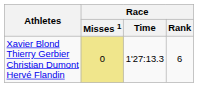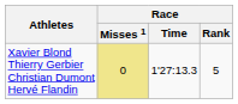Xavier Blond Thierry Gerbier Christian Dumont Hervé Flandin | Race / Rank: 6 -> 5
